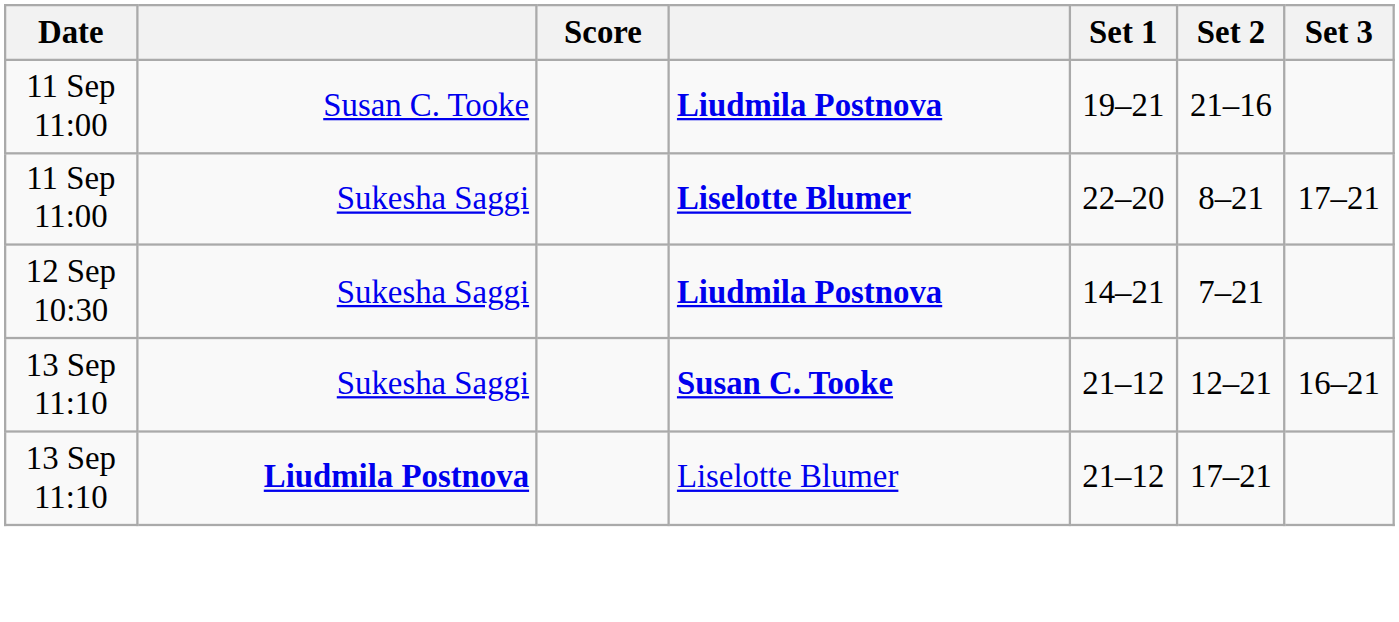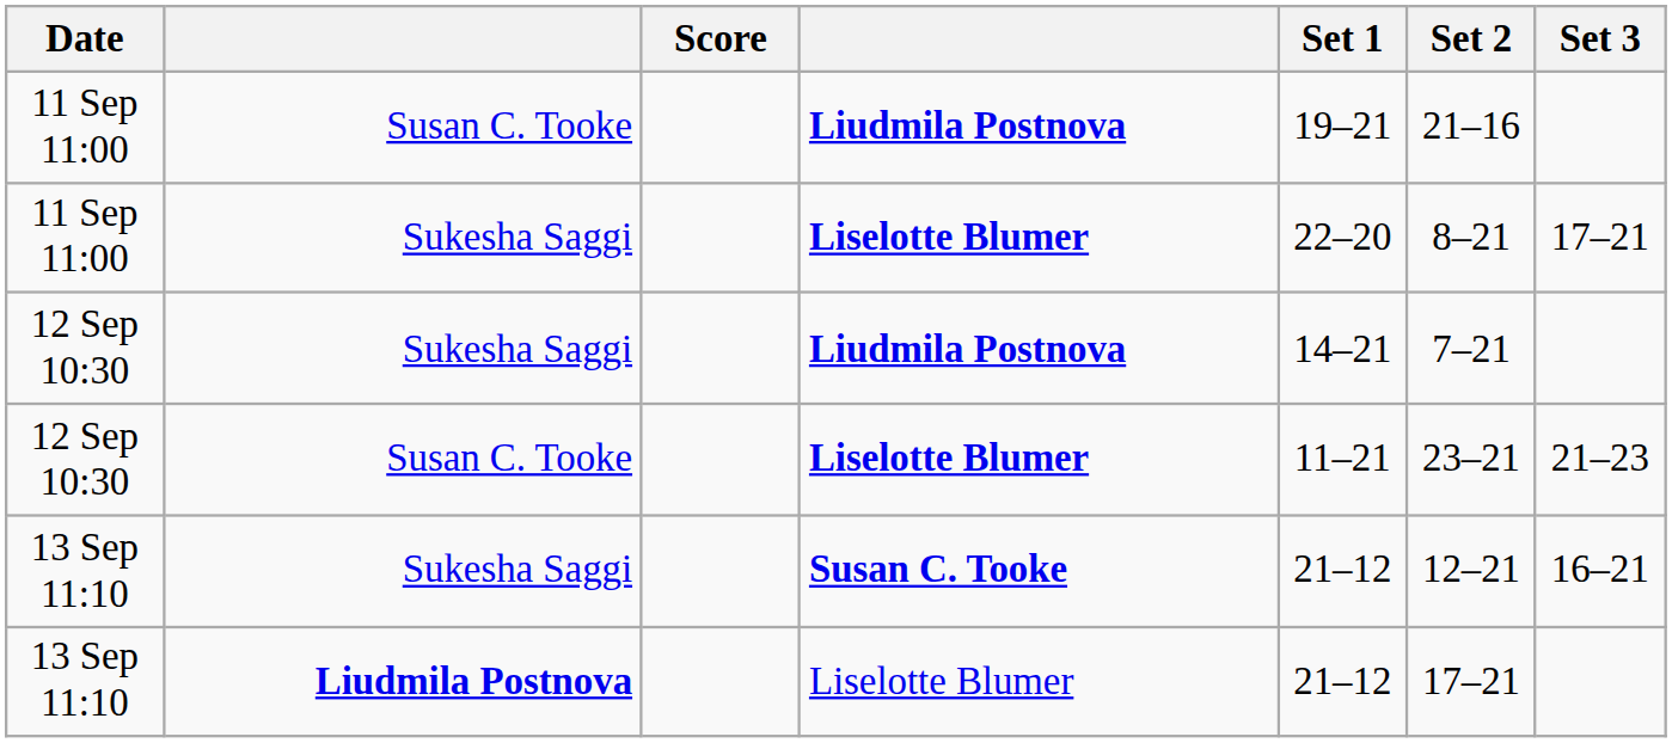+ row: 12 Sep 10:30 | Susan C. Tooke | Liselotte Blumer | 11–21 | 23–21 | 21–23
